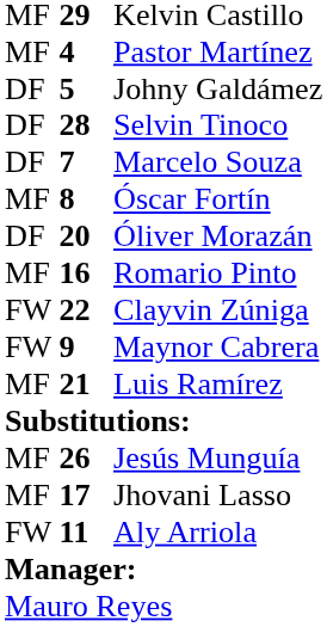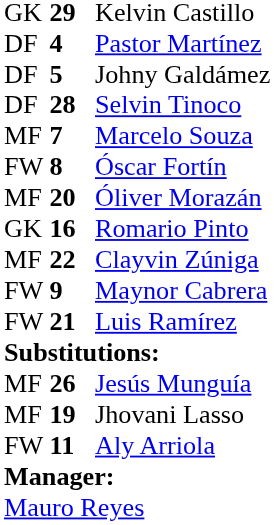Kelvin Castillo | column 1: MF -> GK
Pastor Martínez | column 1: MF -> DF
Marcelo Souza | column 1: DF -> MF
Óscar Fortín | column 1: MF -> FW
Óliver Morazán | column 1: DF -> MF
Romario Pinto | column 1: MF -> GK
Clayvin Zúniga | column 1: FW -> MF
Luis Ramírez | column 1: MF -> FW
Jhovani Lasso | column 2: 17 -> 19
